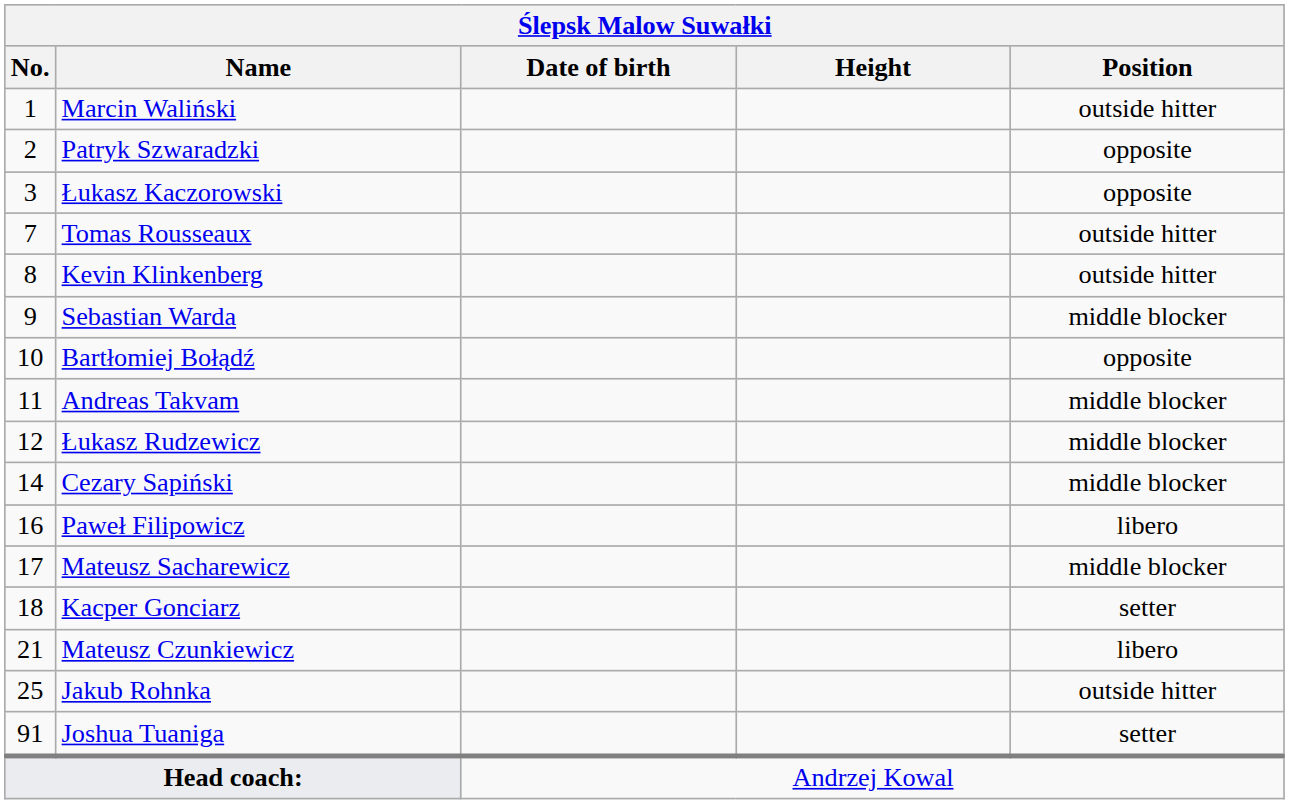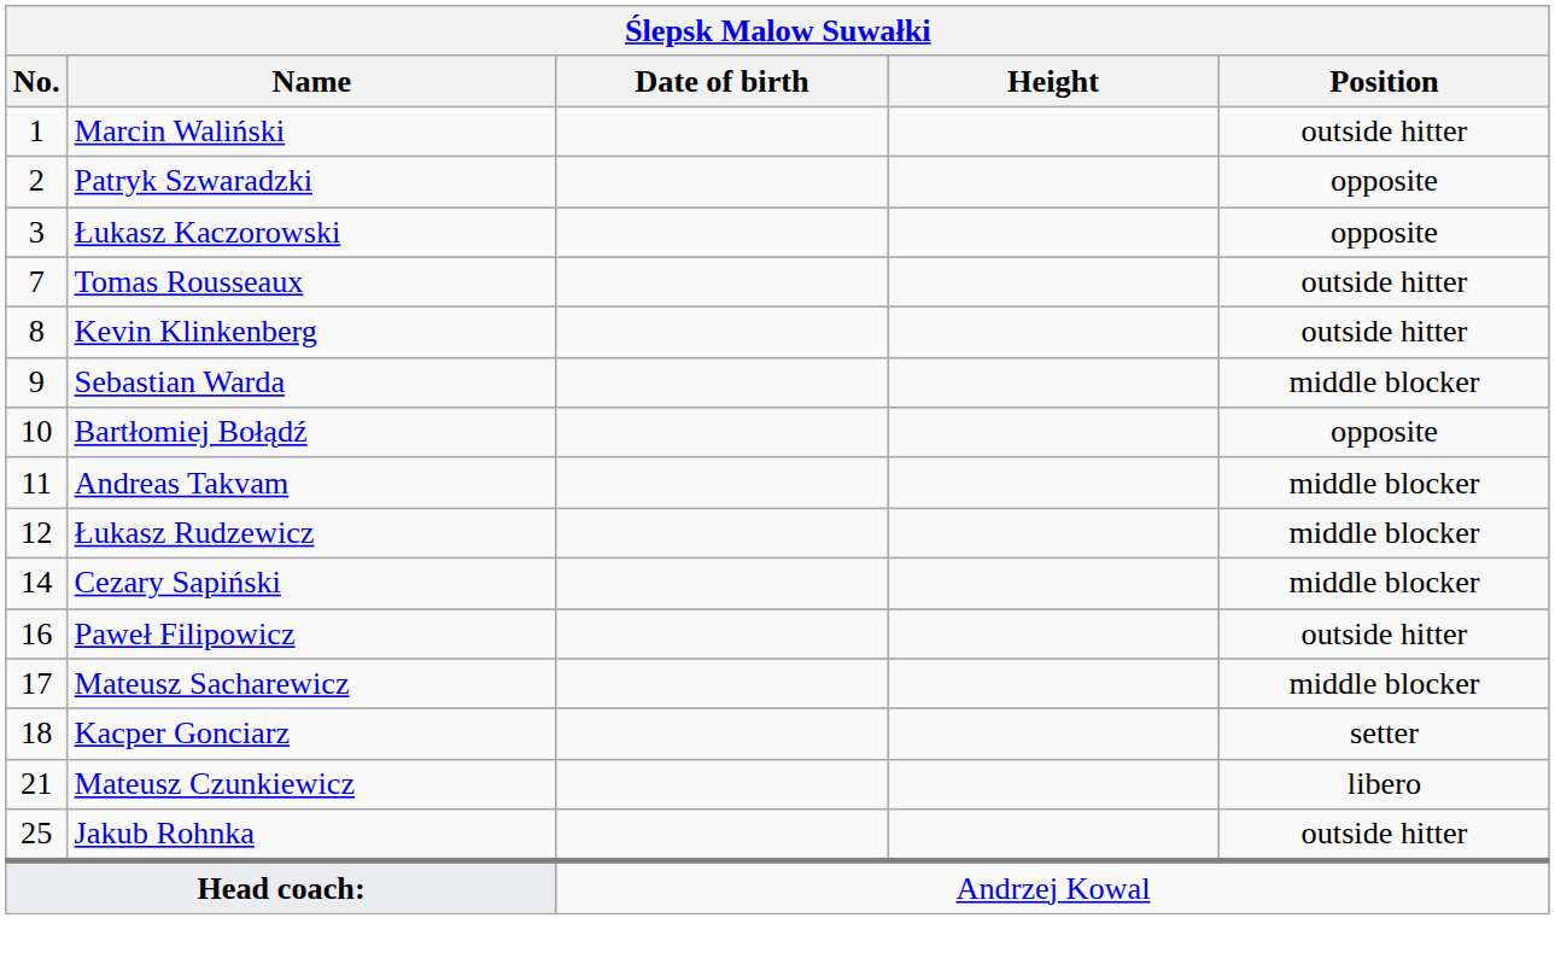Paweł Filipowicz | Position: libero -> outside hitter
- row: 91 | Joshua Tuaniga | setter
